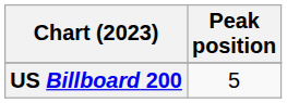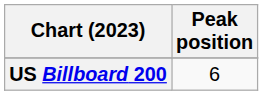US Billboard 200 | Peak position: 5 -> 6
